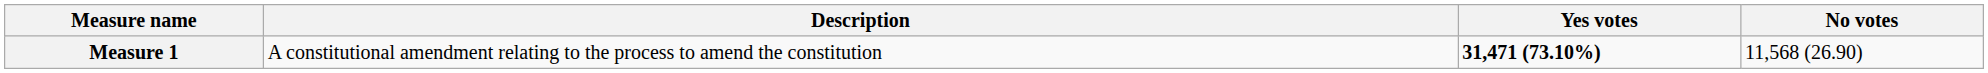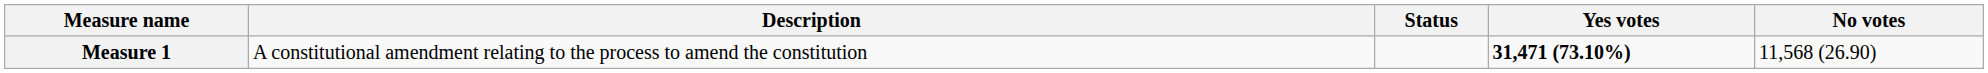+ column: Status
